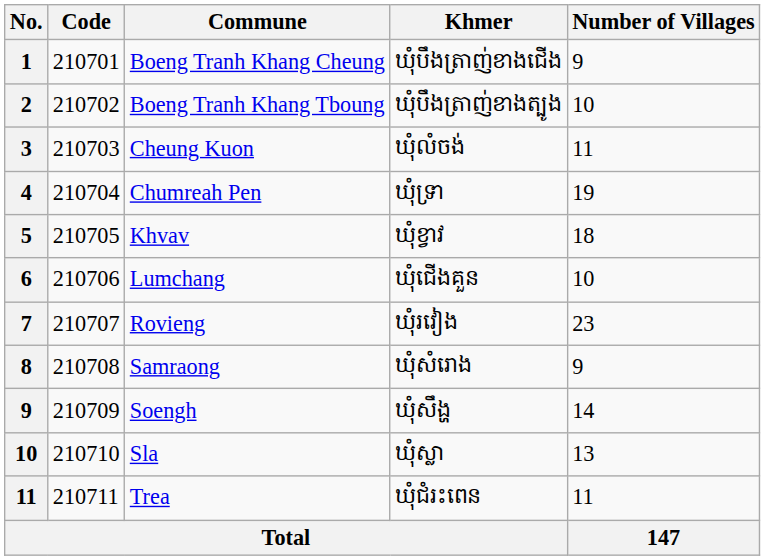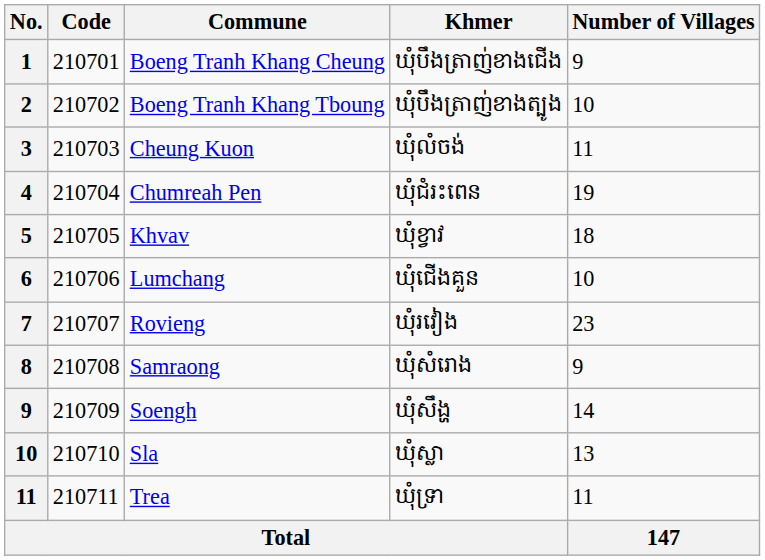Chumreah Pen | Khmer: ឃុំទ្រា -> ឃុំជំរះពេន
Trea | Khmer: ឃុំជំរះពេន -> ឃុំទ្រា
